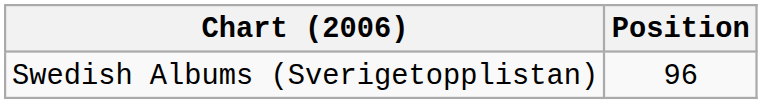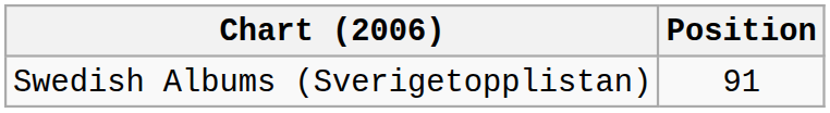Swedish Albums (Sverigetopplistan) | Position: 96 -> 91
